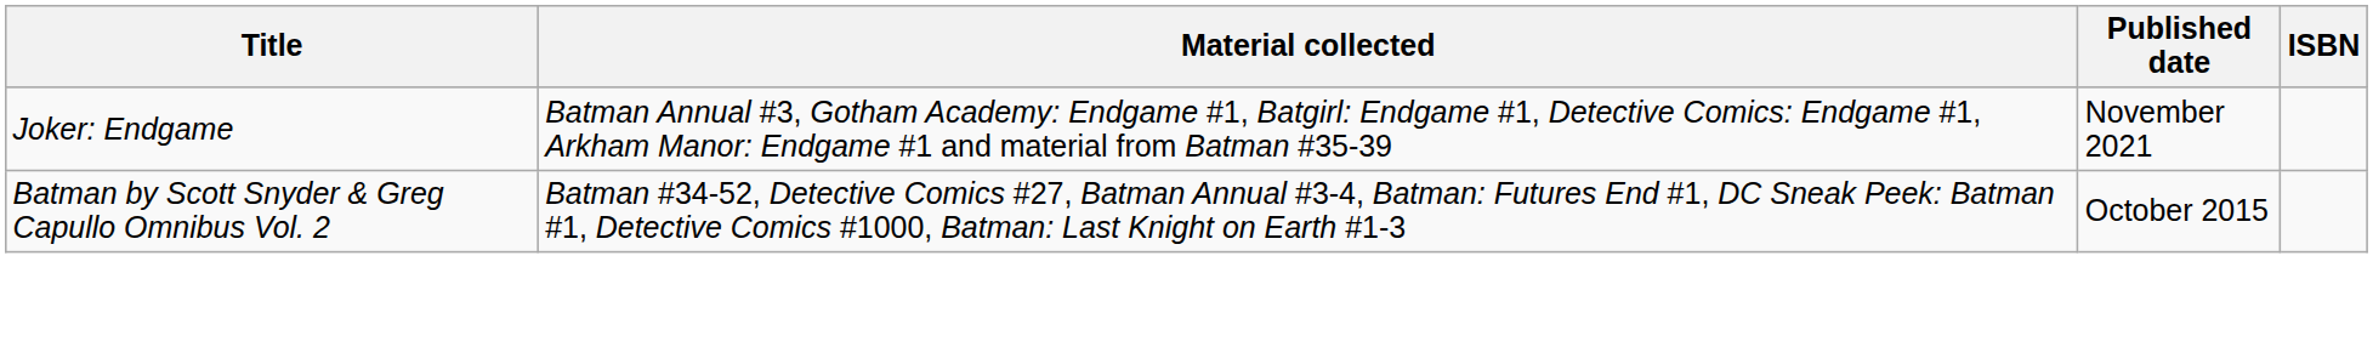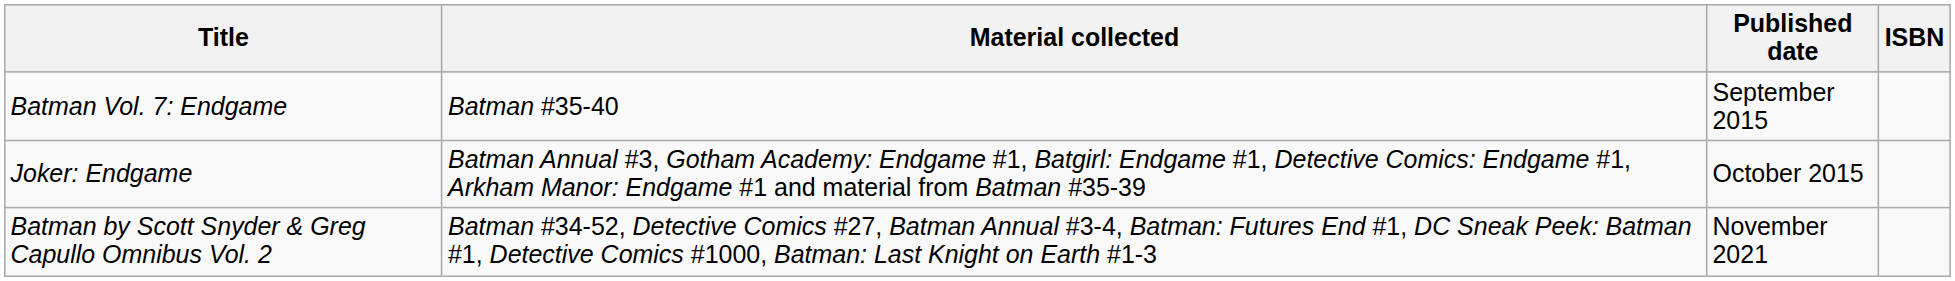+ row: Batman Vol. 7: Endgame | Batman #35-40 | September 2015
Joker: Endgame | Published date: November 2021 -> October 2015
Batman by Scott Snyder & Greg Capullo Omnibus Vol. 2 | Published date: October 2015 -> November 2021
